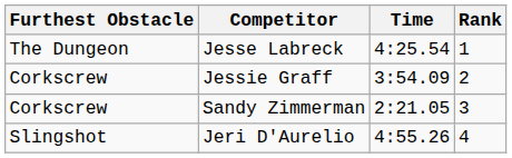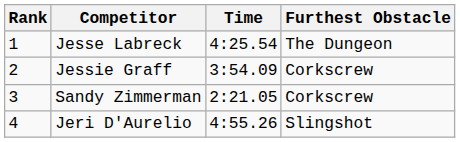columns swapped: Rank <-> Furthest Obstacle
